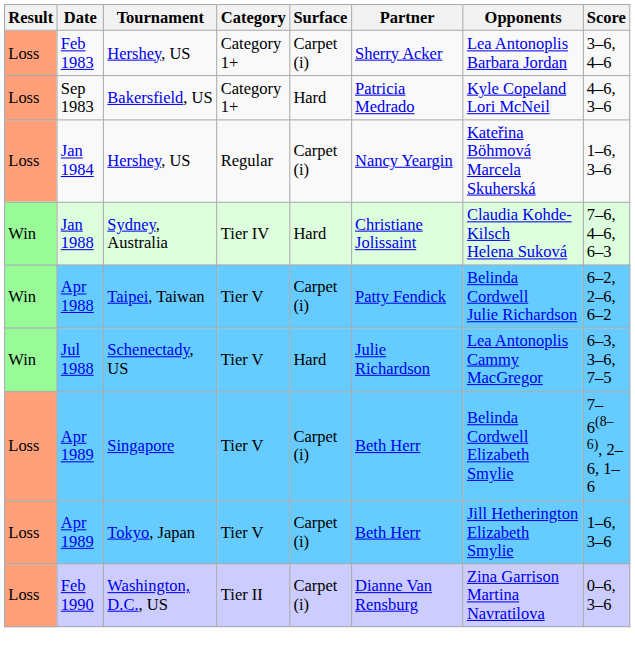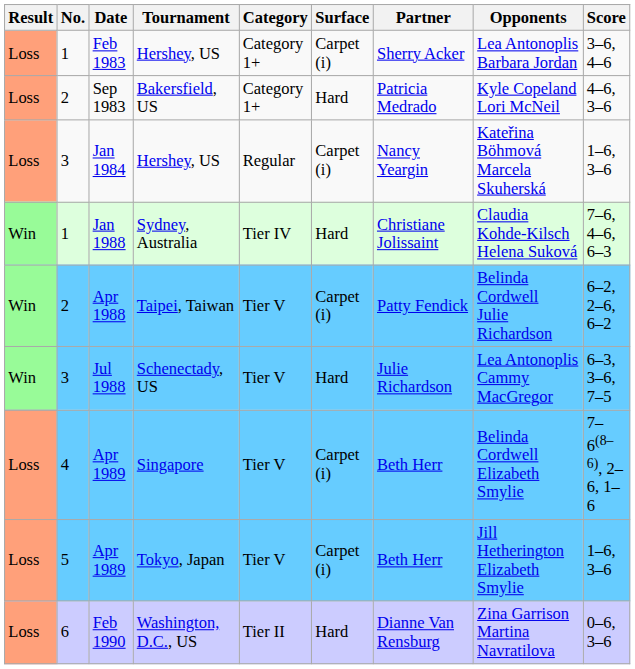+ column: No. | 1 | 2 | 3 | 1 | 2 | 3 | 4 | 5 | 6
Feb 1990 | Surface: Carpet (i) -> Hard
